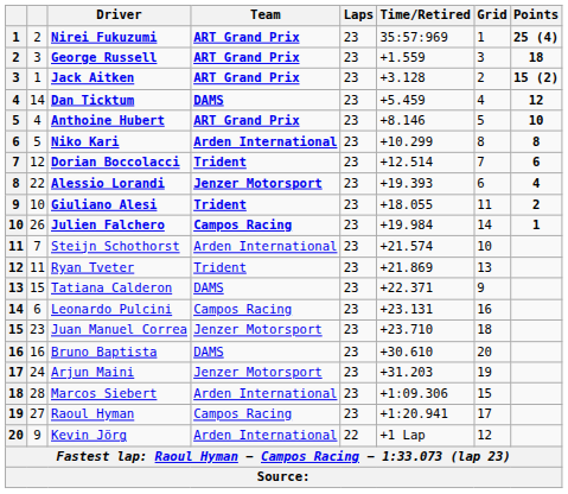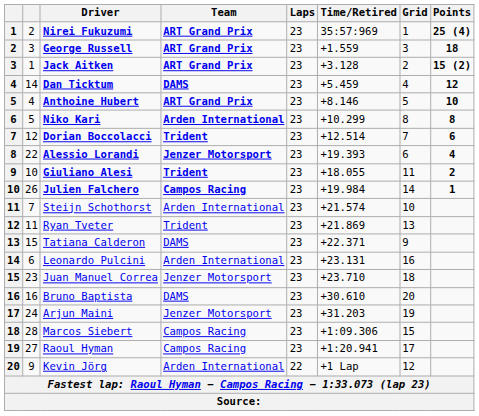Leonardo Pulcini | Team: Campos Racing -> Arden International
Marcos Siebert | Team: Arden International -> Campos Racing
